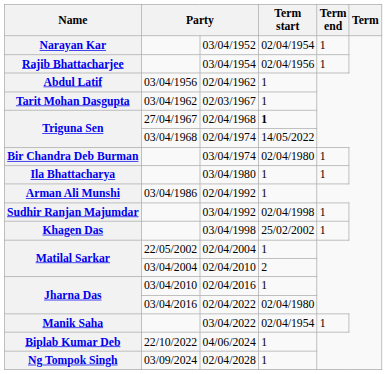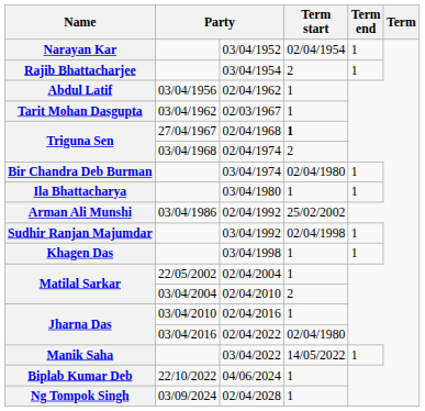03/04/1954 | Term start: 02/04/1956 -> 2
02/04/1974 | Term start: 14/05/2022 -> 2
02/04/1992 | Term start: 1 -> 25/02/2002
03/04/1998 | Term start: 25/02/2002 -> 1
03/04/2022 | Term start: 02/04/1954 -> 14/05/2022
